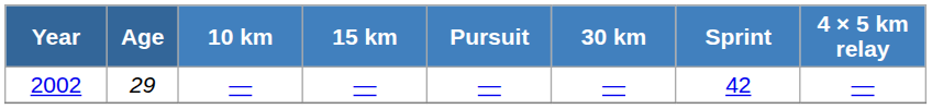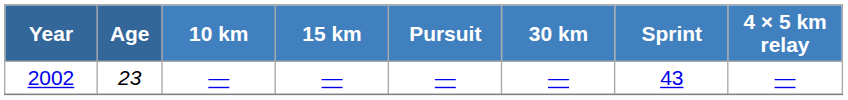2002 | Age: 29 -> 23
2002 | Sprint: 42 -> 43
